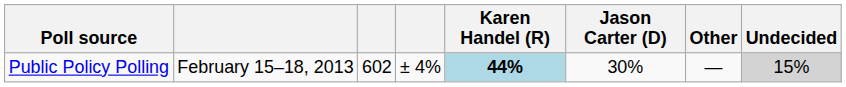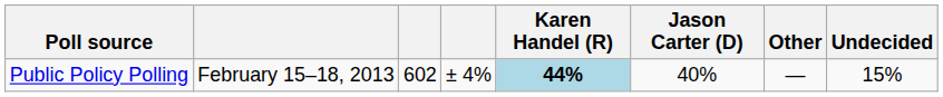Public Policy Polling | Jason Carter (D): 30% -> 40%
Public Policy Polling | Undecided: lightgrey background -> no background
